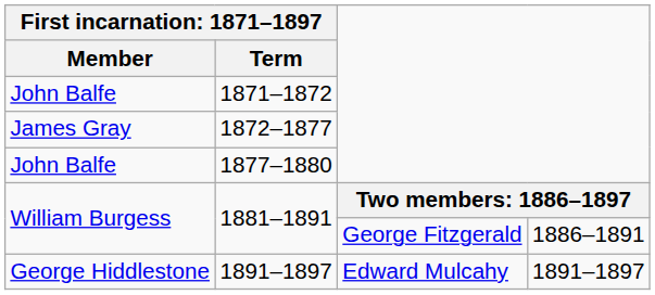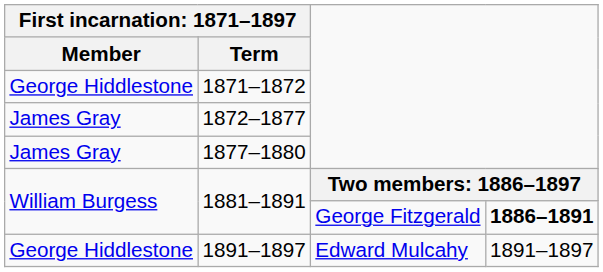1871–1872 | column 1: John Balfe -> George Hiddlestone
1877–1880 | column 1: John Balfe -> James Gray
1881–1891 / George Fitzgerald | column 4: normal -> bold
